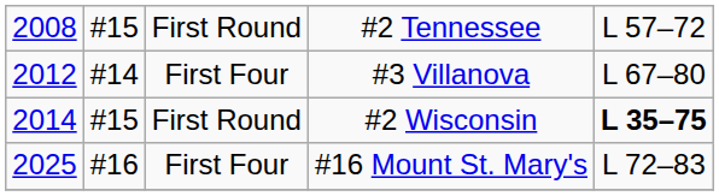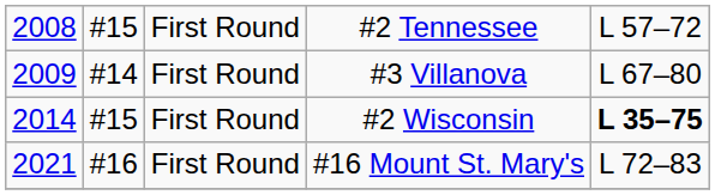#3 Villanova | column 1: 2012 -> 2009
#3 Villanova | column 3: First Four -> First Round
#16 Mount St. Mary's | column 1: 2025 -> 2021
#16 Mount St. Mary's | column 3: First Four -> First Round
